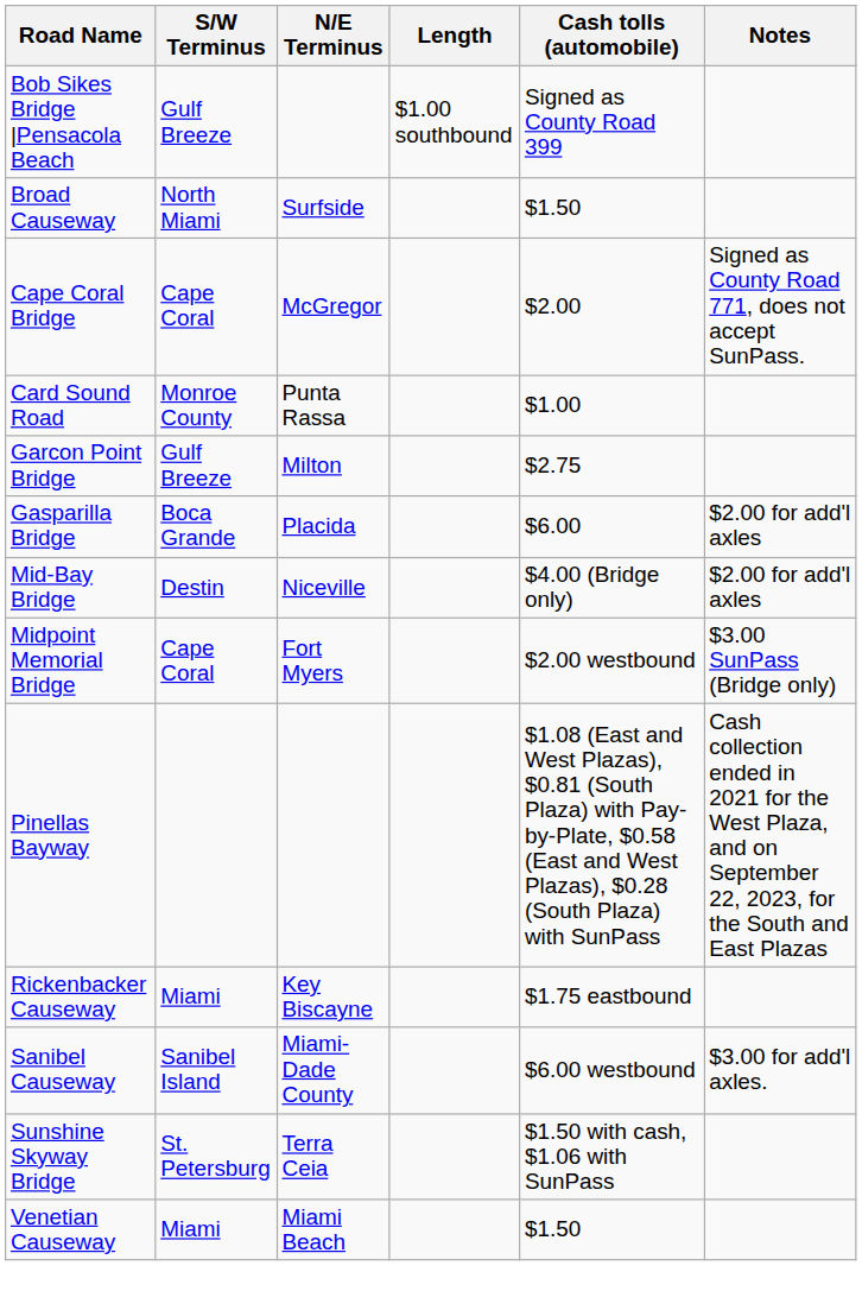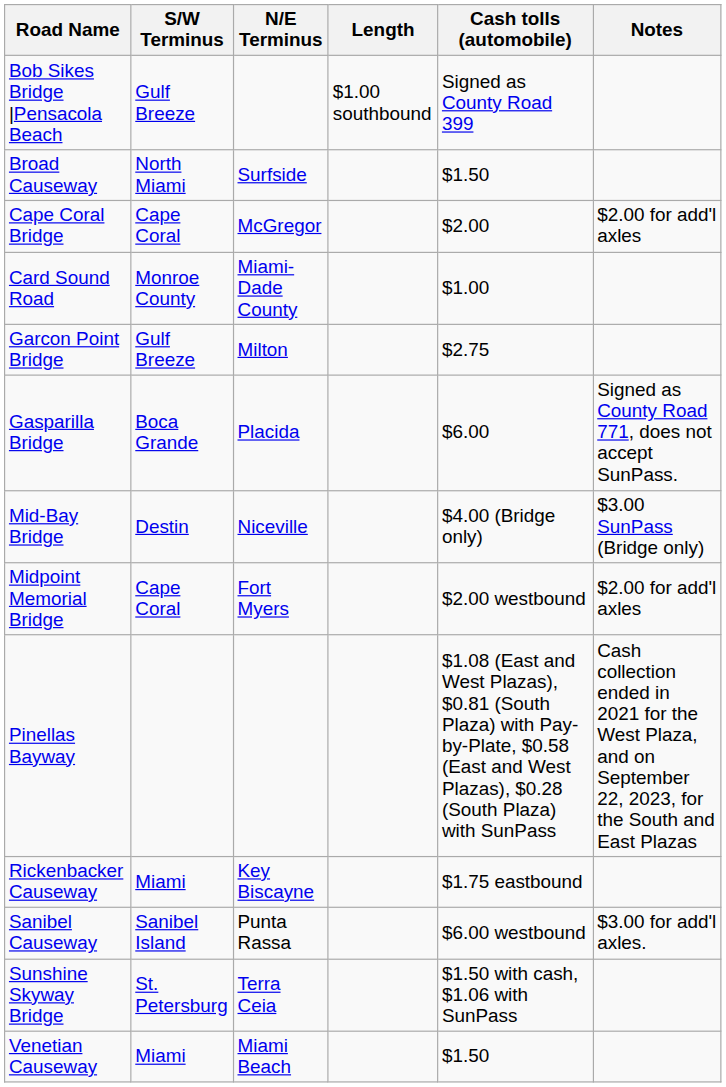Cape Coral Bridge | Notes: Signed as County Road 771, does not accept SunPass. -> $2.00 for add'l axles
Card Sound Road | N/E Terminus: Punta Rassa -> Miami-Dade County
Gasparilla Bridge | Notes: $2.00 for add'l axles -> Signed as County Road 771, does not accept SunPass.
Mid-Bay Bridge | Notes: $2.00 for add'l axles -> $3.00 SunPass (Bridge only)
Midpoint Memorial Bridge | Notes: $3.00 SunPass (Bridge only) -> $2.00 for add'l axles
Sanibel Causeway | N/E Terminus: Miami-Dade County -> Punta Rassa
